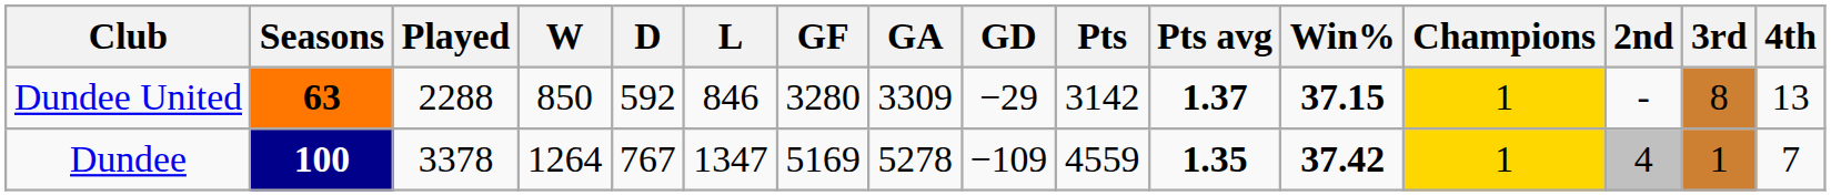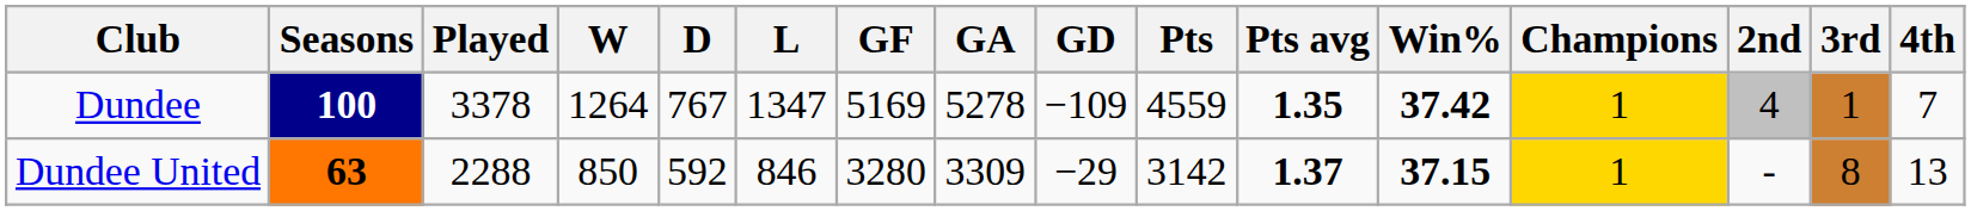rows swapped: Dundee <-> Dundee United
